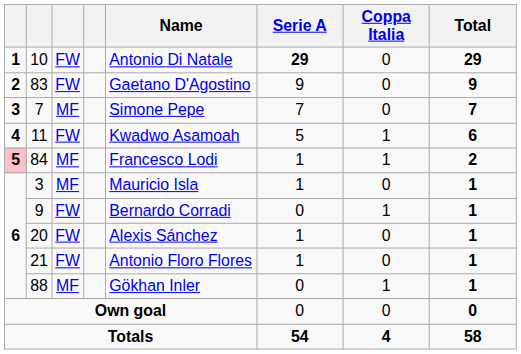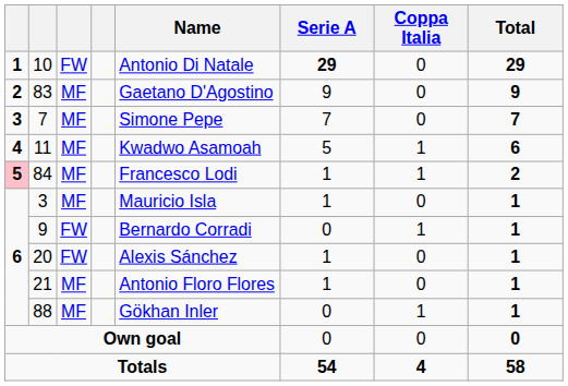83 | column 3: FW -> MF
11 | column 3: FW -> MF
21 | column 3: FW -> MF
